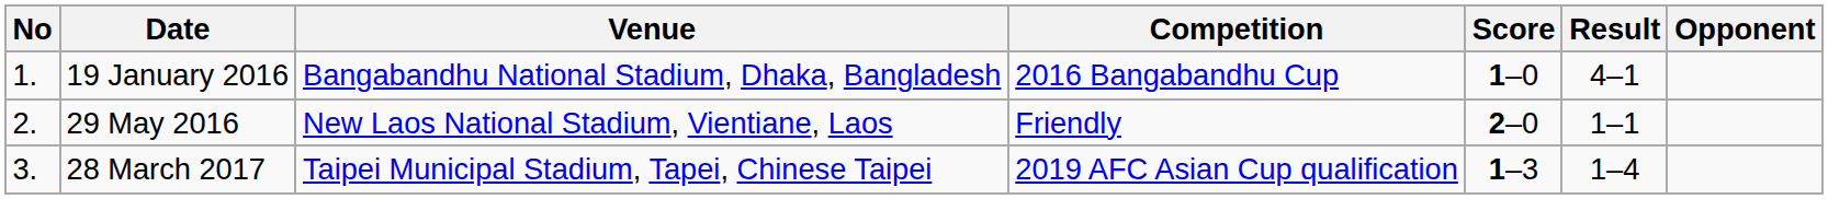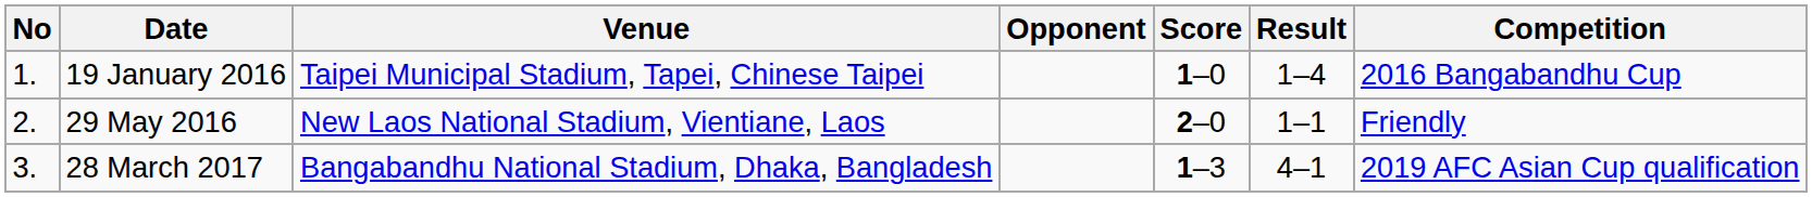columns swapped: Opponent <-> Competition
19 January 2016 | Venue: Bangabandhu National Stadium, Dhaka, Bangladesh -> Taipei Municipal Stadium, Tapei, Chinese Taipei
19 January 2016 | Result: 4–1 -> 1–4
28 March 2017 | Venue: Taipei Municipal Stadium, Tapei, Chinese Taipei -> Bangabandhu National Stadium, Dhaka, Bangladesh
28 March 2017 | Result: 1–4 -> 4–1
